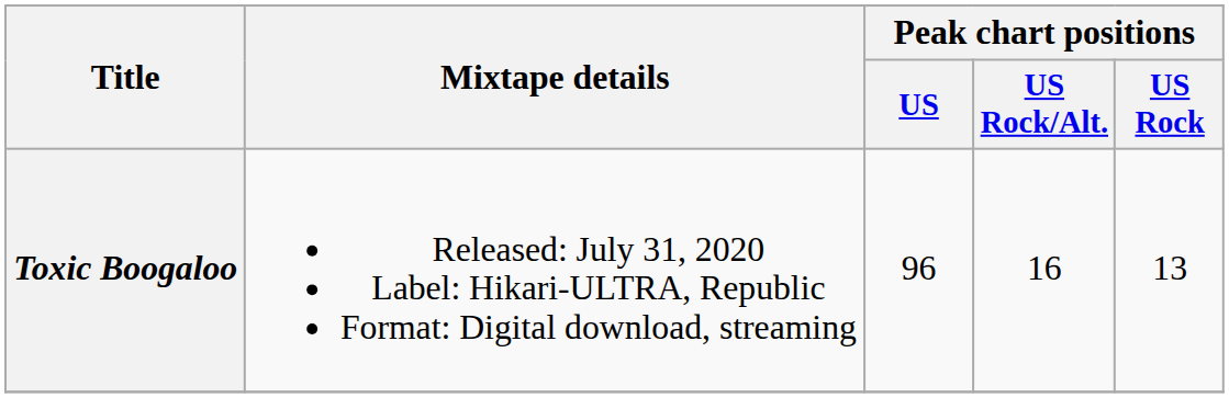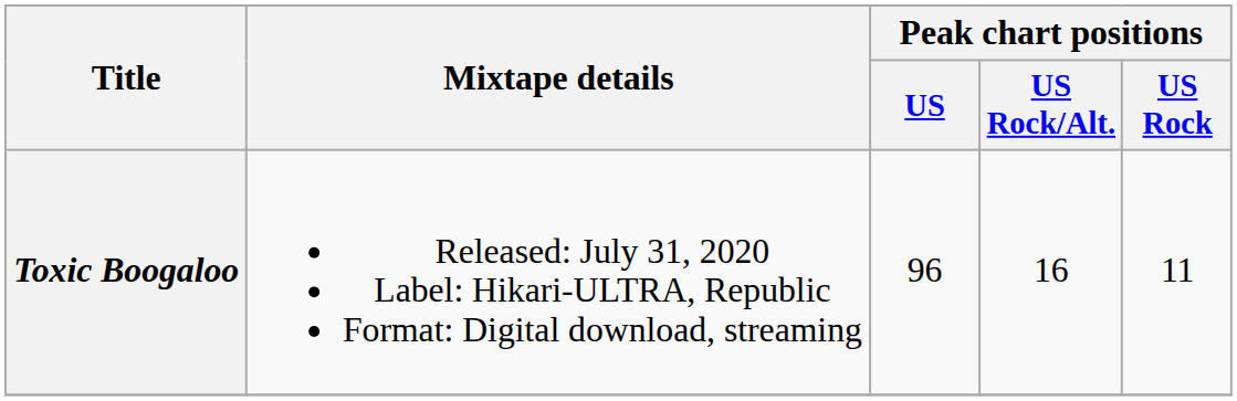Toxic Boogaloo | Peak chart positions / US Rock: 13 -> 11
